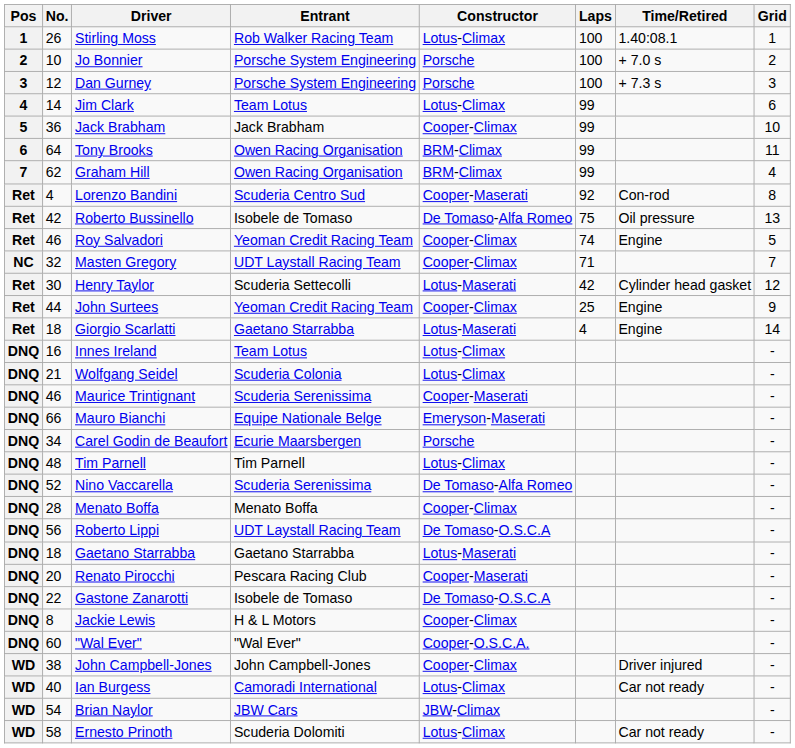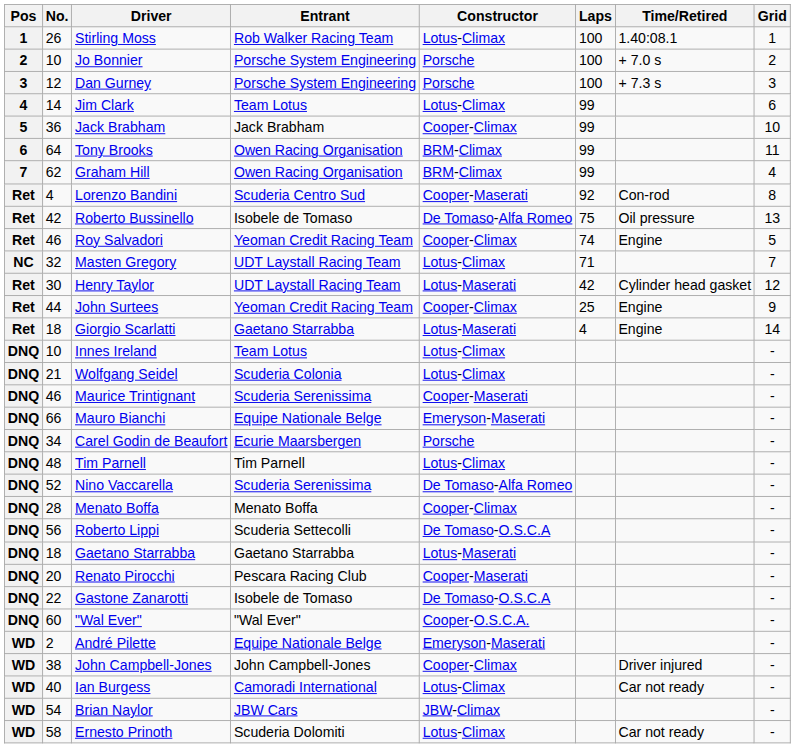Masten Gregory | Constructor: Cooper-Climax -> Lotus-Climax
Henry Taylor | Entrant: Scuderia Settecolli -> UDT Laystall Racing Team
Innes Ireland | No.: 16 -> 10
Roberto Lippi | Entrant: UDT Laystall Racing Team -> Scuderia Settecolli
- row: DNQ | 8 | Jackie Lewis | H & L Motors | Cooper-Climax | -
+ row: WD | 2 | André Pilette | Equipe Nationale Belge | Emeryson-Maserati | -
